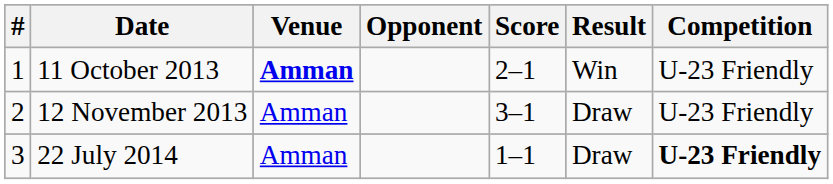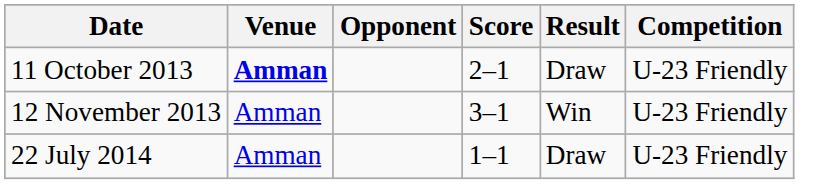- column: # | 1 | 2 | 3
11 October 2013 | Result: Win -> Draw
12 November 2013 | Result: Draw -> Win
22 July 2014 | Competition: bold -> normal
